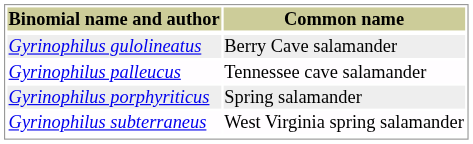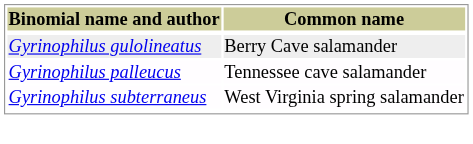- row: Gyrinophilus porphyriticus | Spring salamander
